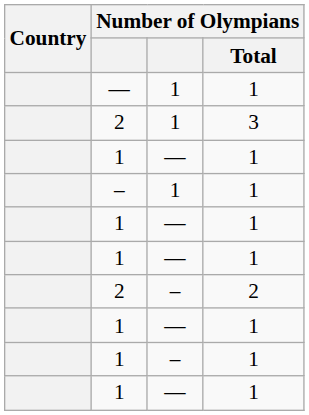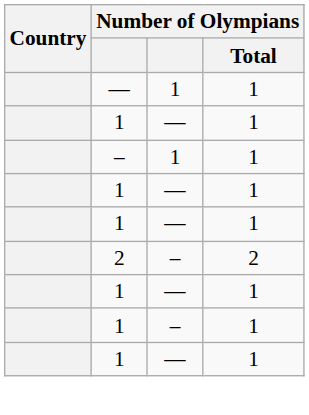- row: 2 | 1 | 3
